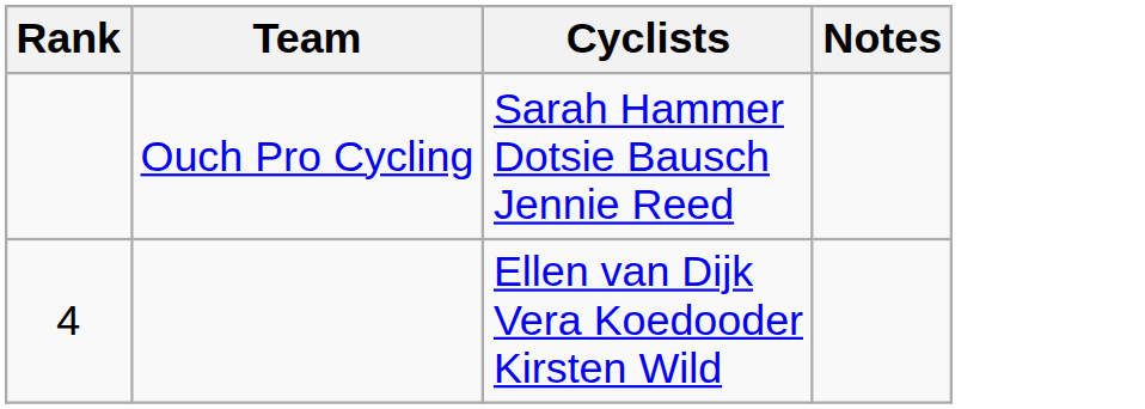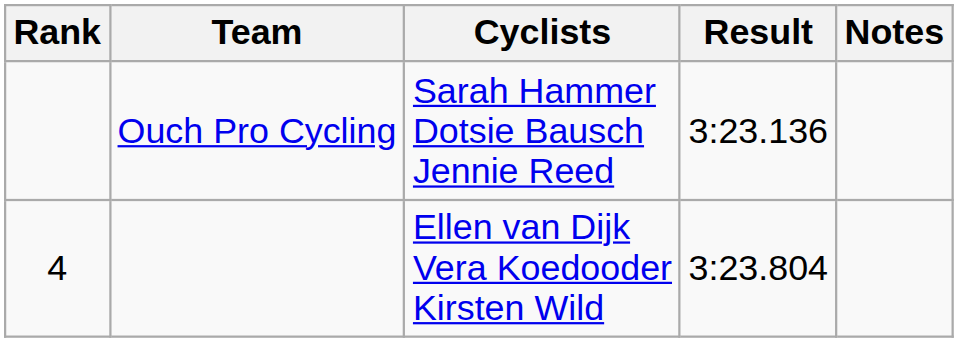+ column: Result | 3:23.136 | 3:23.804
